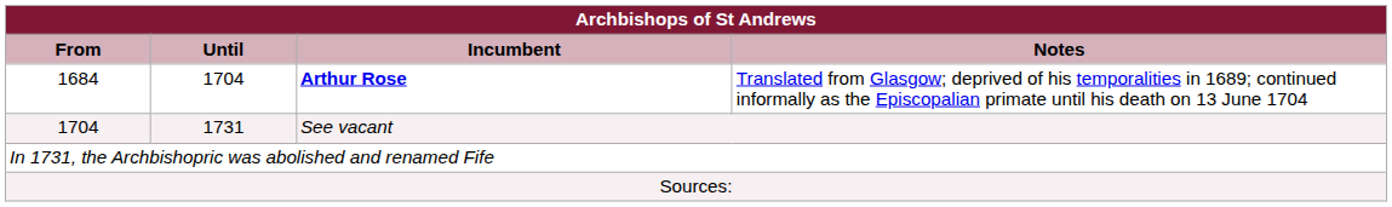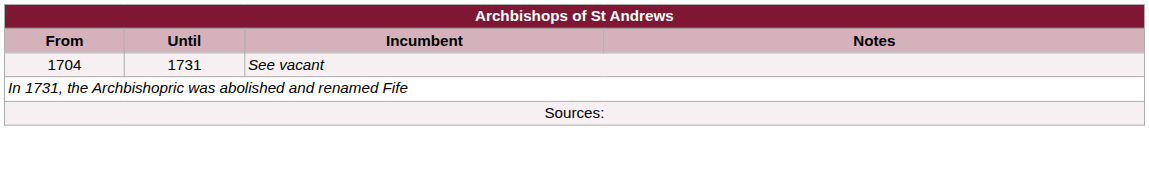- row: 1684 | 1704 | Arthur Rose | Translated from Glasgow; deprived of his temporalities in 1689; continued informally as the Episcopalian primate until his death on 13 June 1704
